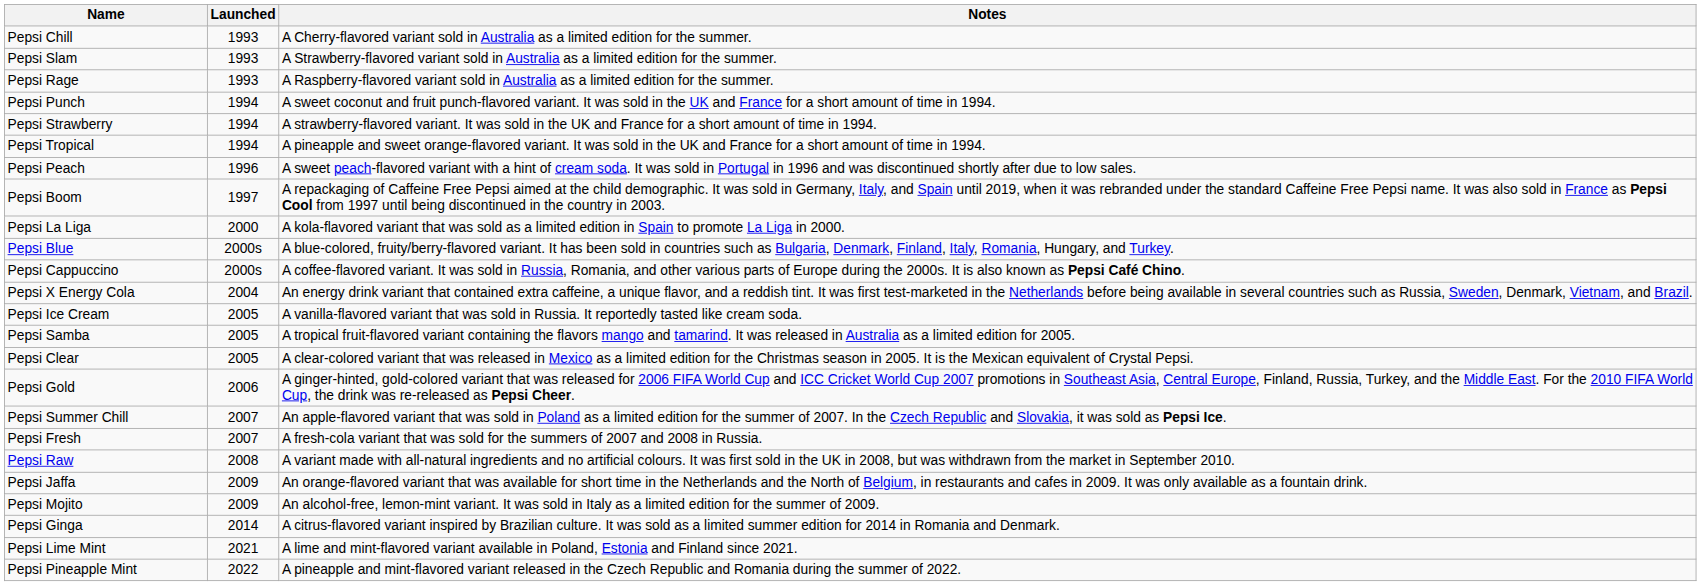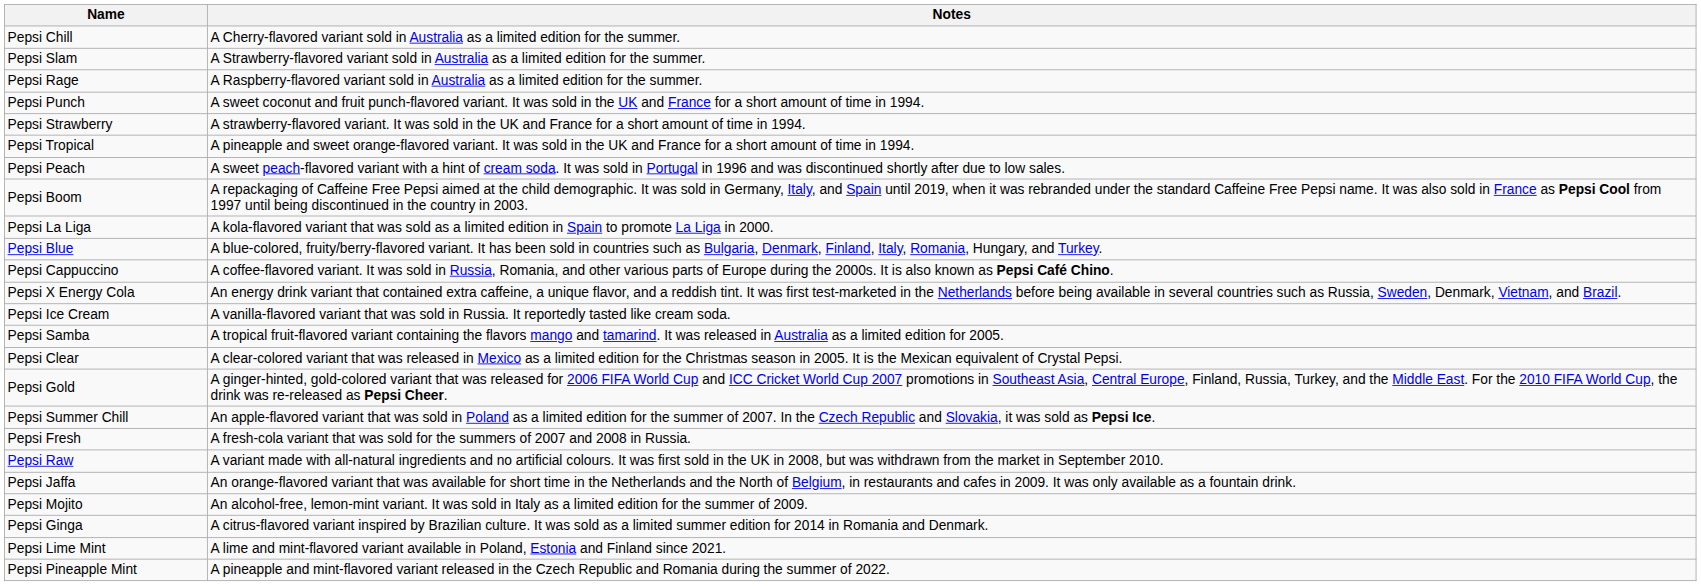- column: Launched | 1993 | 1993 | 1993 | 1994 | 1994 | 1994 | 1996 | 1997 | 2000 | 2000s | 2000s | 2004 | 2005 | 2005 | 2005 | 2006 | 2007 | 2007 | 2008 | 2009 | 2009 | 2014 | 2021 | 2022
